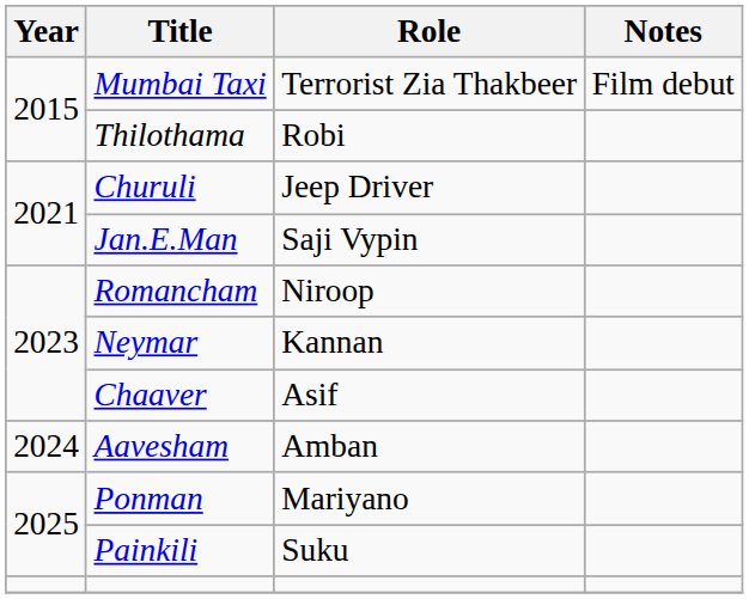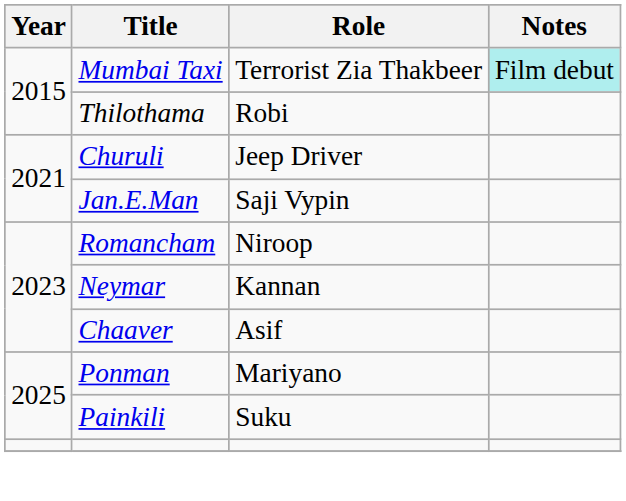Mumbai Taxi | Notes: no background -> paleturquoise background
- row: 2024 | Aavesham | Amban
